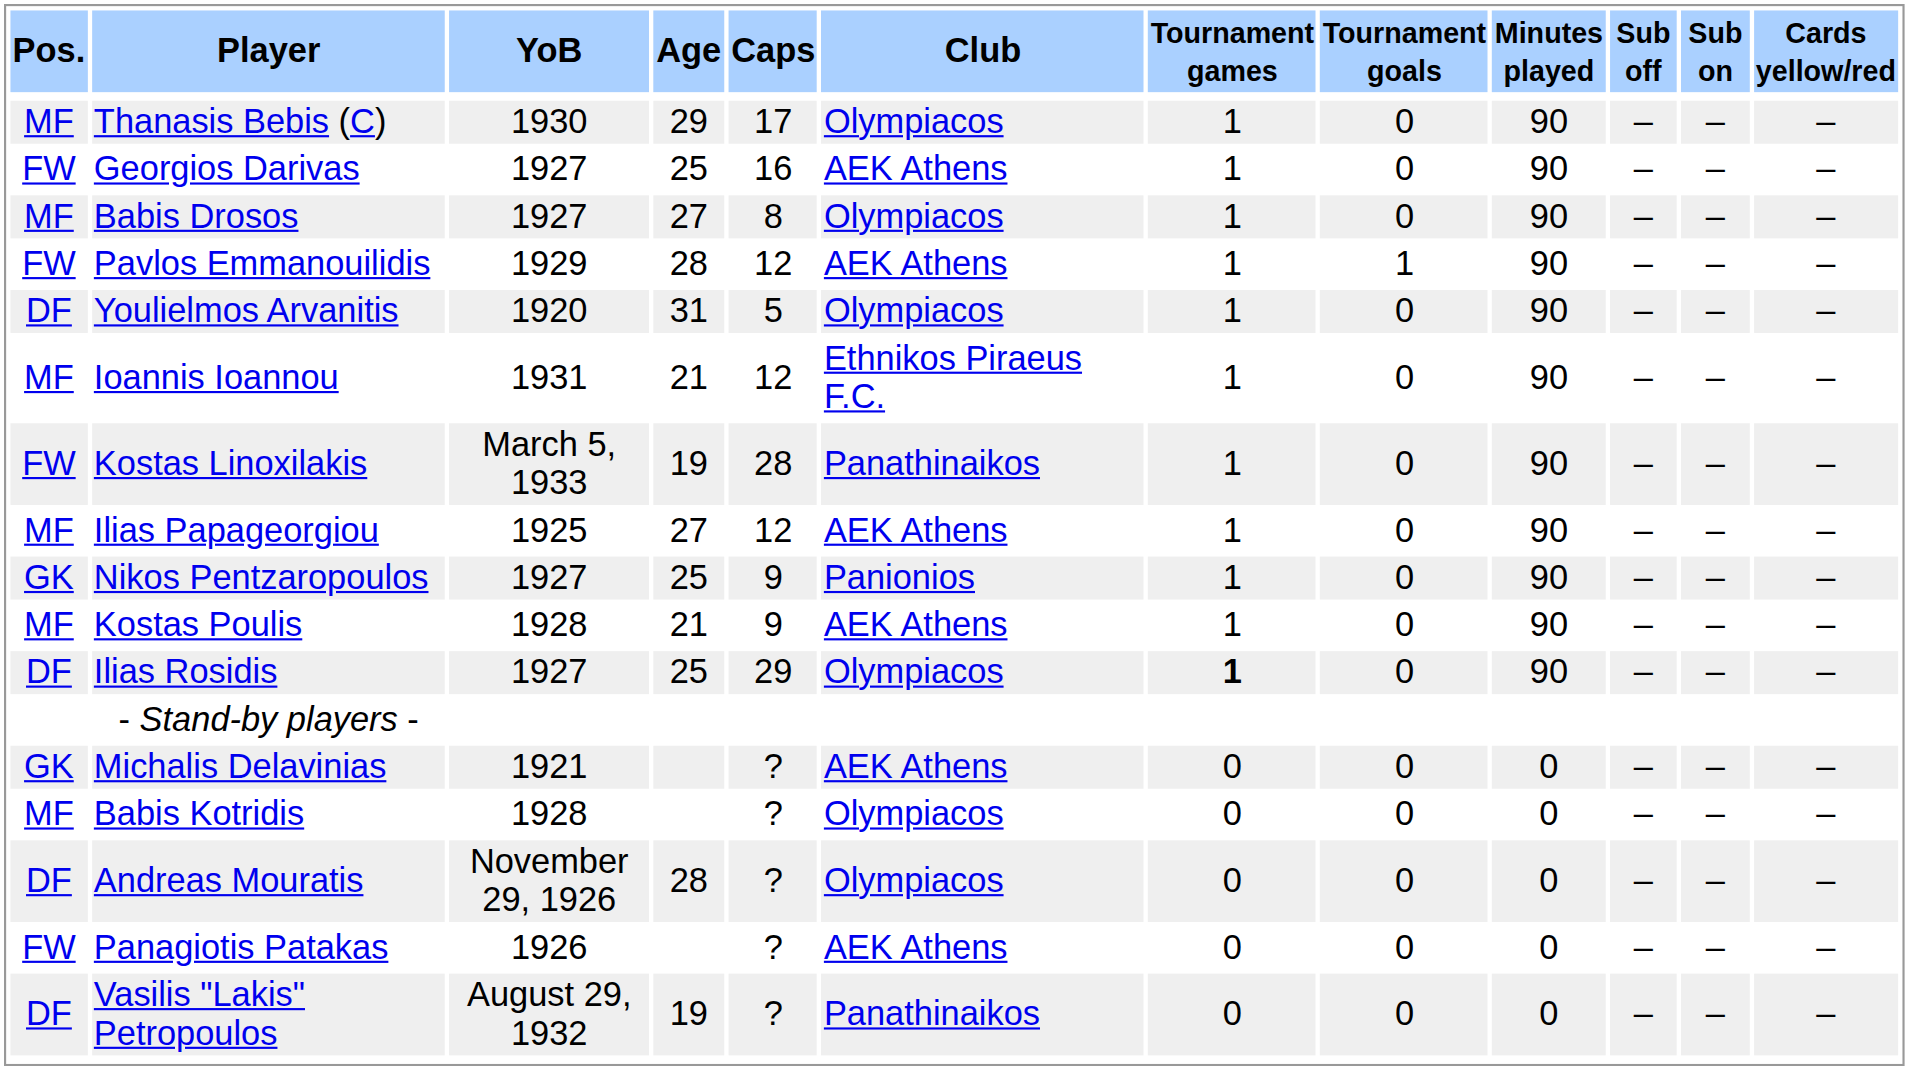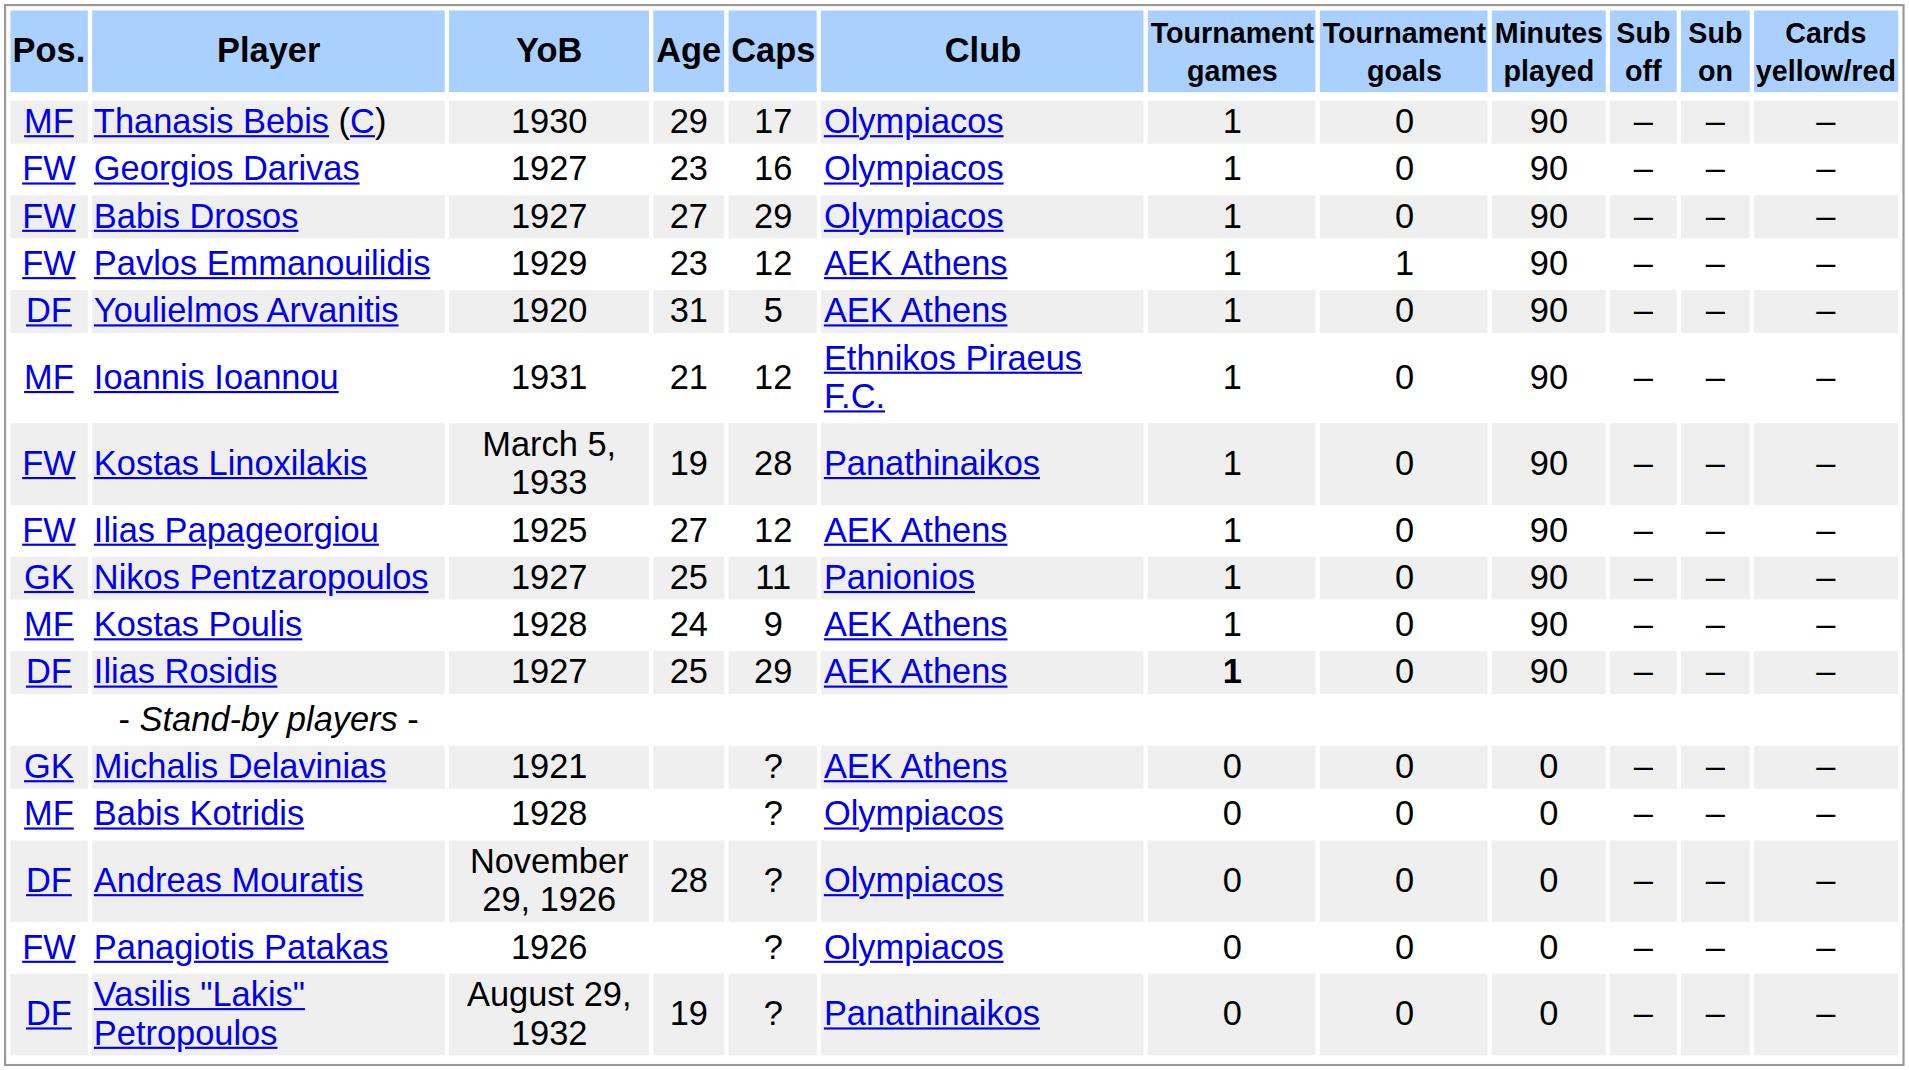Georgios Darivas | Age: 25 -> 23
Georgios Darivas | Club: AEK Athens -> Olympiacos
Babis Drosos | Pos.: MF -> FW
Babis Drosos | Caps: 8 -> 29
Pavlos Emmanouilidis | Age: 28 -> 23
Youlielmos Arvanitis | Club: Olympiacos -> AEK Athens
Ilias Papageorgiou | Pos.: MF -> FW
Nikos Pentzaropoulos | Caps: 9 -> 11
Kostas Poulis | Age: 21 -> 24
Ilias Rosidis | Club: Olympiacos -> AEK Athens
Panagiotis Patakas | Club: AEK Athens -> Olympiacos
